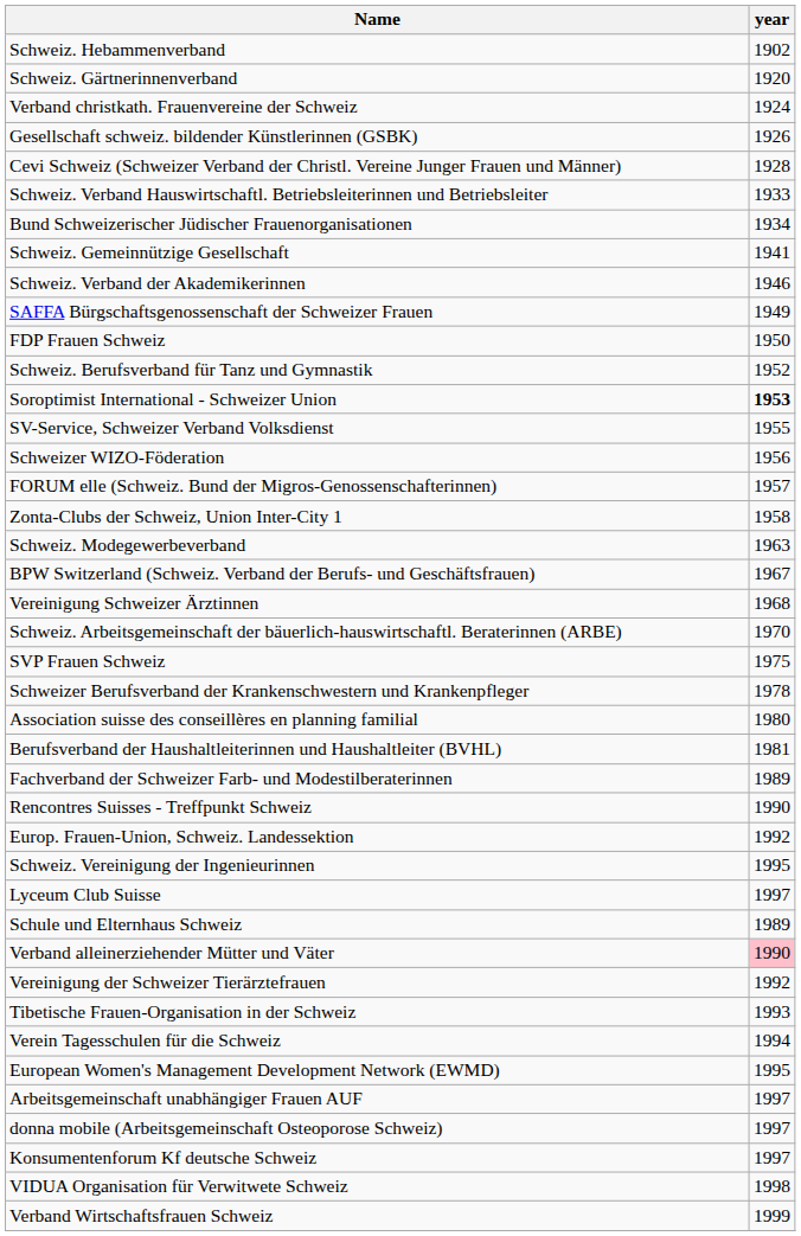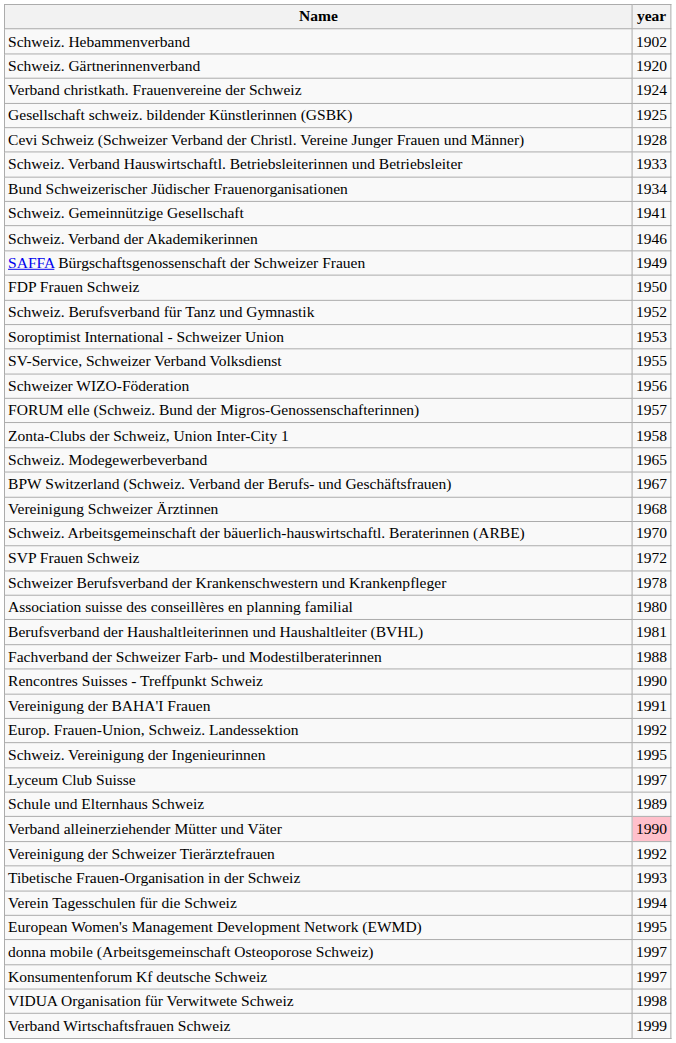Gesellschaft schweiz. bildender Künstlerinnen (GSBK) | year: 1926 -> 1925
Soroptimist International - Schweizer Union | year: bold -> normal
Schweiz. Modegewerbeverband | year: 1963 -> 1965
SVP Frauen Schweiz | year: 1975 -> 1972
Fachverband der Schweizer Farb- und Modestilberaterinnen | year: 1989 -> 1988
+ row: Vereinigung der BAHA'I Frauen | 1991
- row: Arbeitsgemeinschaft unabhängiger Frauen AUF | 1997
